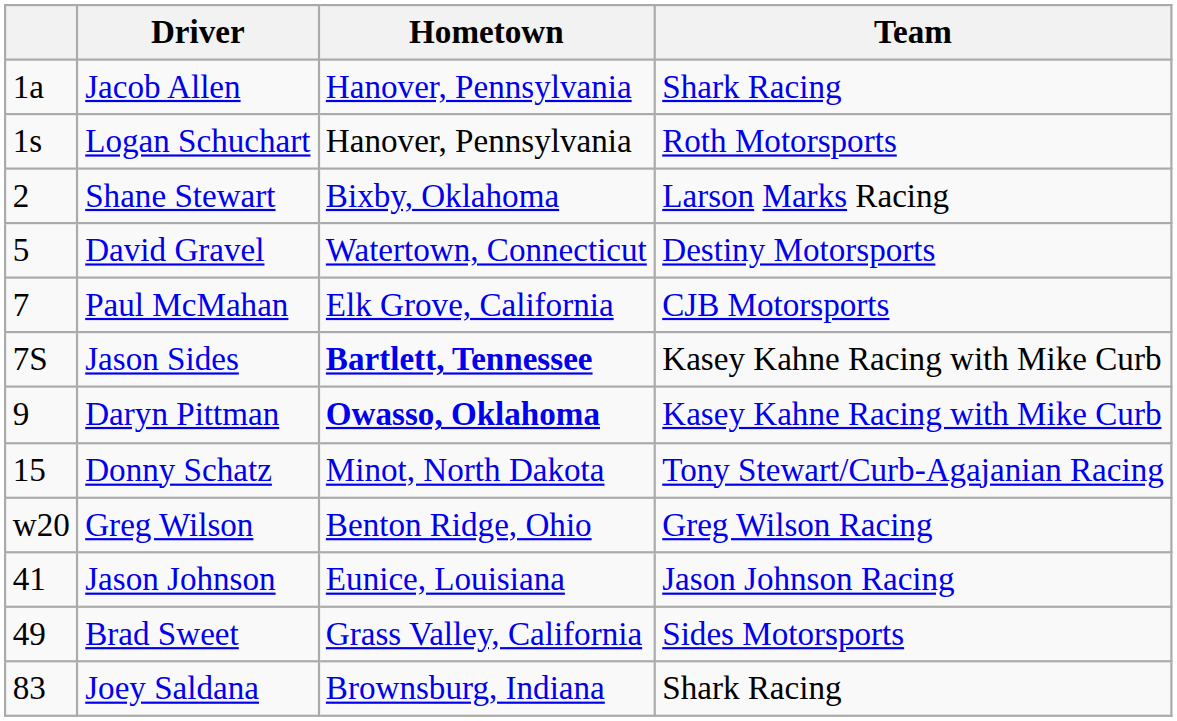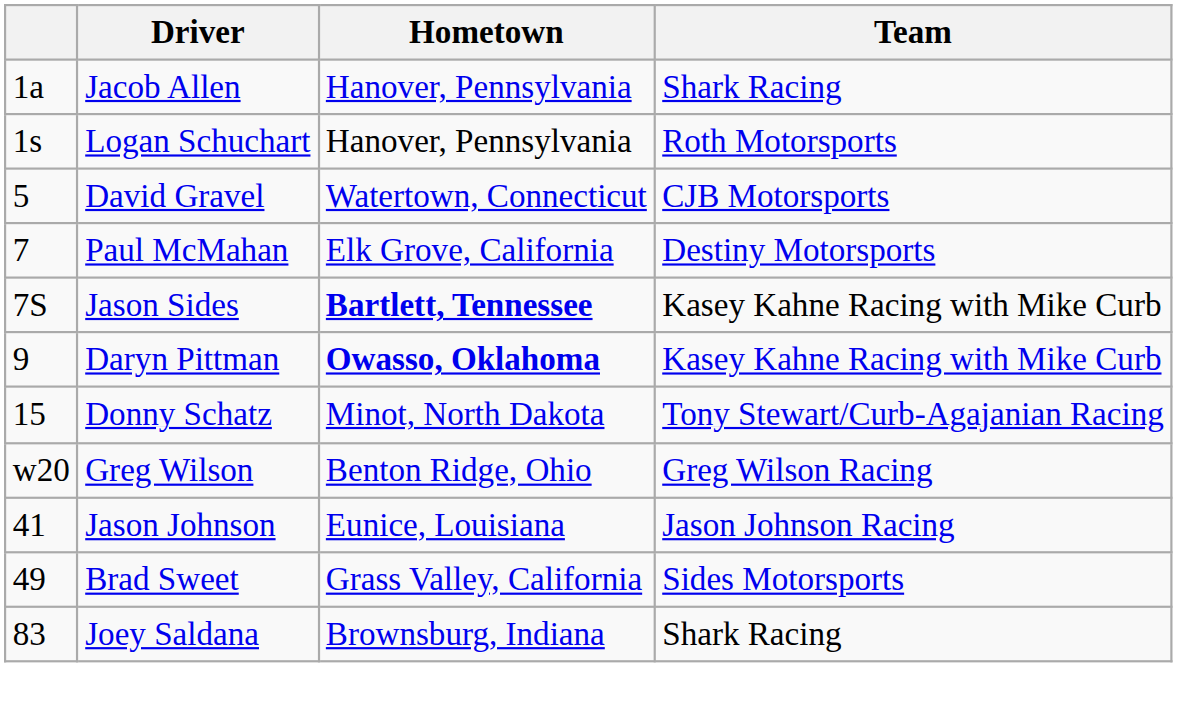- row: 2 | Shane Stewart | Bixby, Oklahoma | Larson Marks Racing
David Gravel | Team: Destiny Motorsports -> CJB Motorsports
Paul McMahan | Team: CJB Motorsports -> Destiny Motorsports
